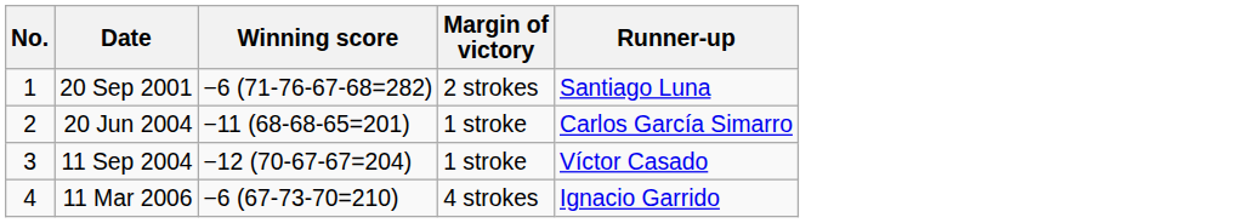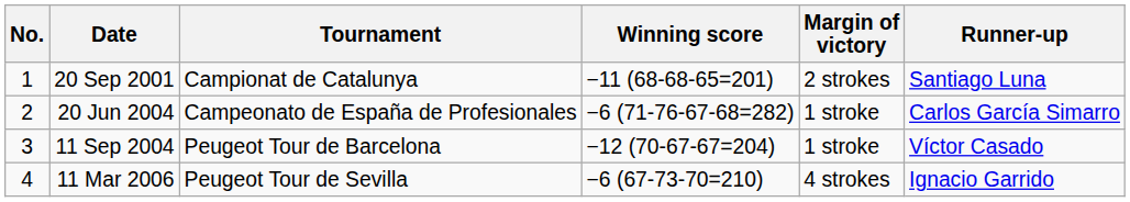+ column: Tournament | Campionat de Catalunya | Campeonato de España de Profesionales | Peugeot Tour de Barcelona | Peugeot Tour de Sevilla
20 Sep 2001 | Winning score: −6 (71-76-67-68=282) -> −11 (68-68-65=201)
20 Jun 2004 | Winning score: −11 (68-68-65=201) -> −6 (71-76-67-68=282)
